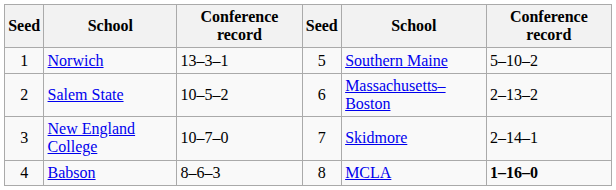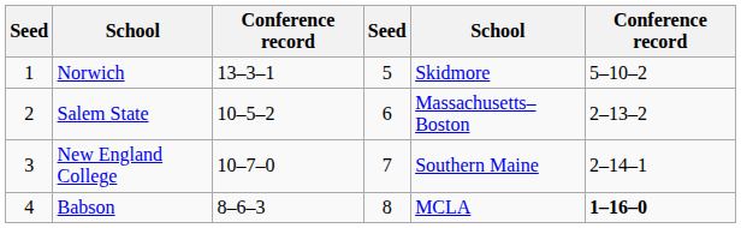Norwich | column 5: Southern Maine -> Skidmore
New England College | column 5: Skidmore -> Southern Maine
